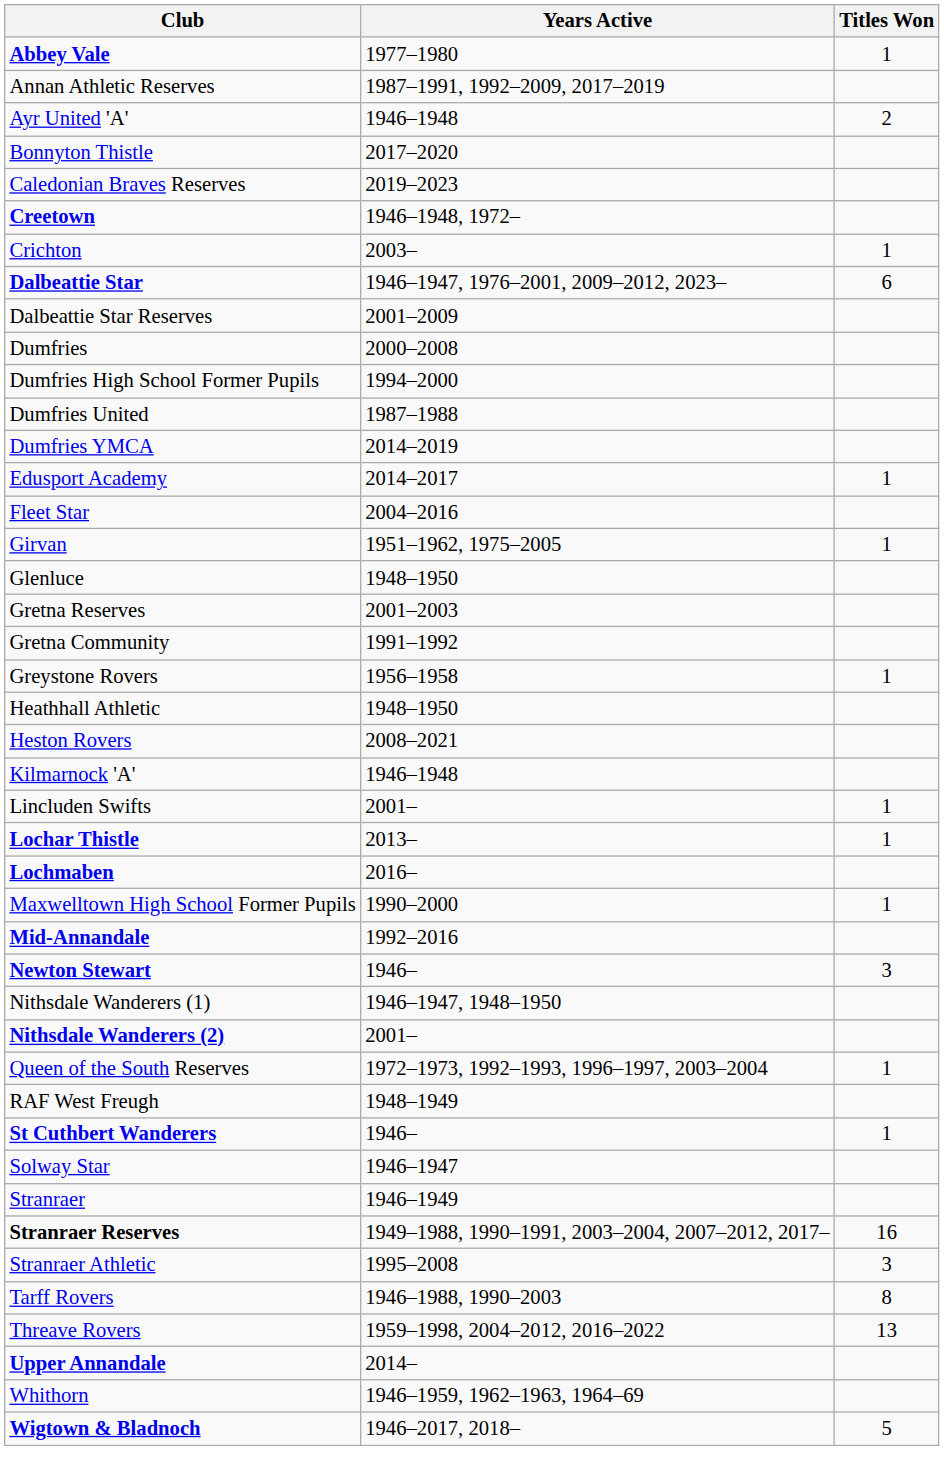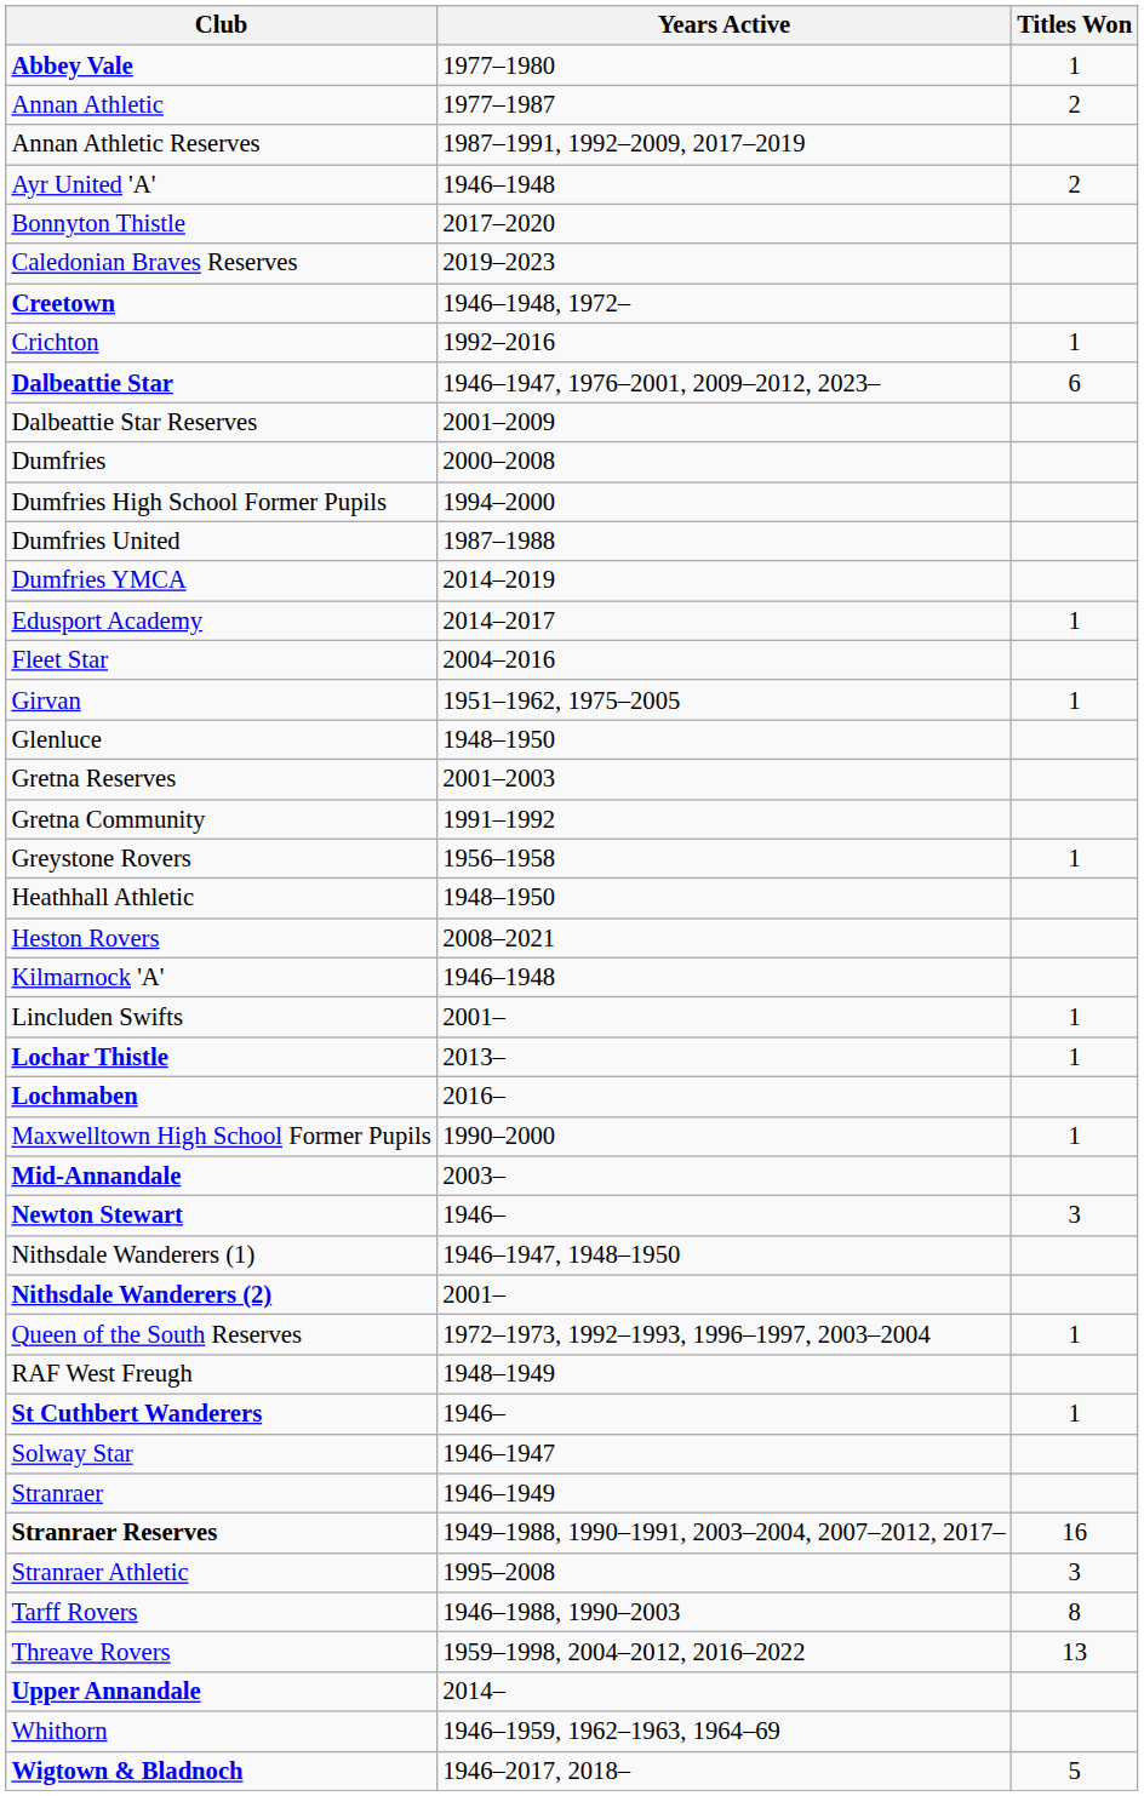+ row: Annan Athletic | 1977–1987 | 2
Crichton | Years Active: 2003– -> 1992–2016
Mid-Annandale | Years Active: 1992–2016 -> 2003–
